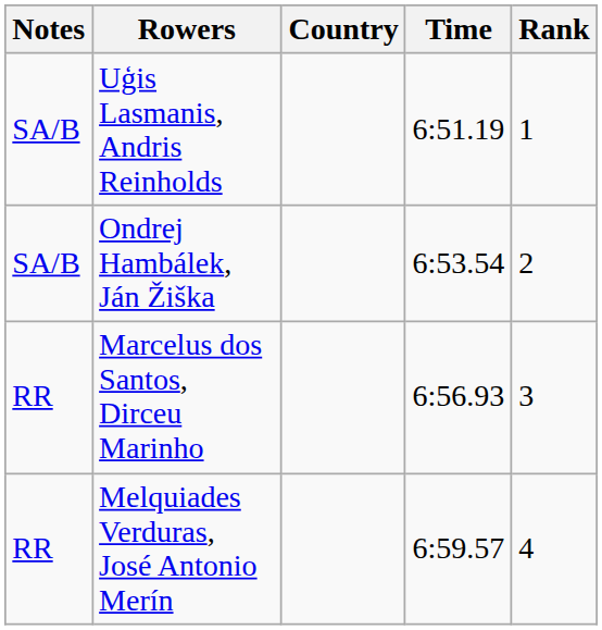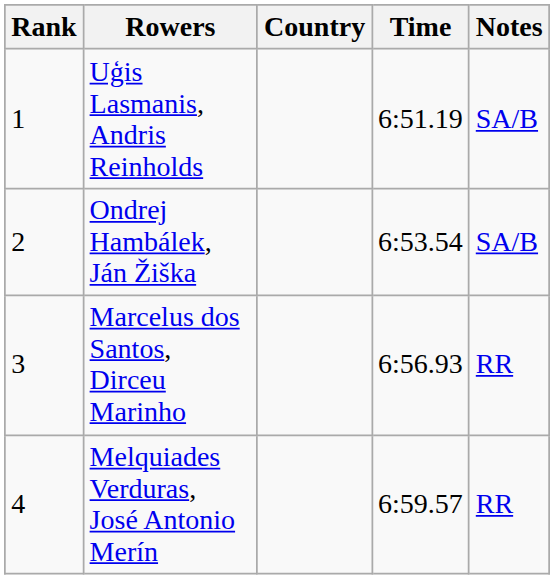columns swapped: Rank <-> Notes
